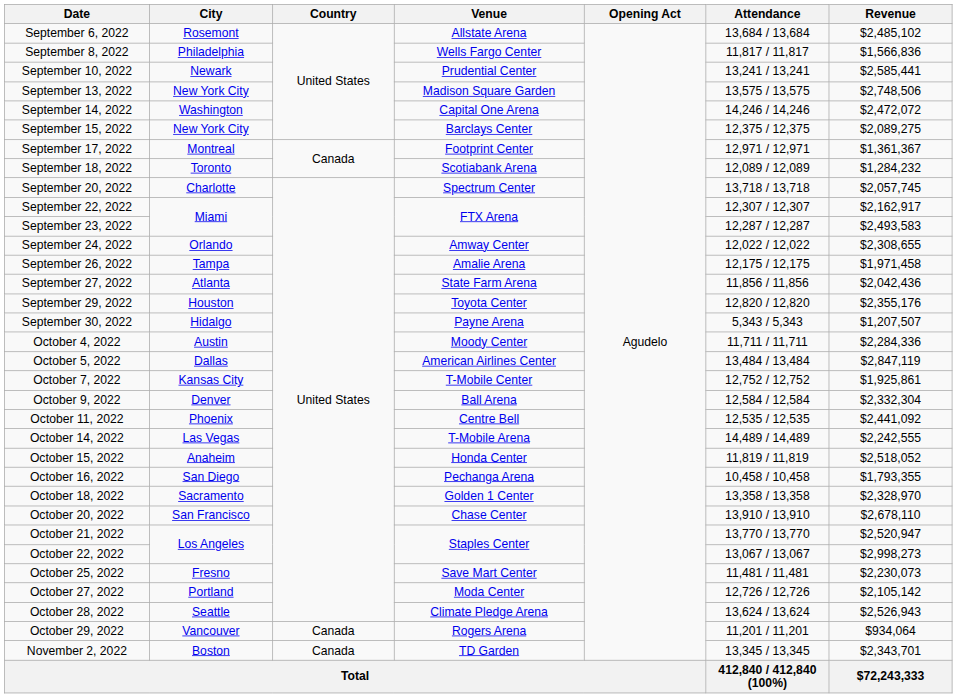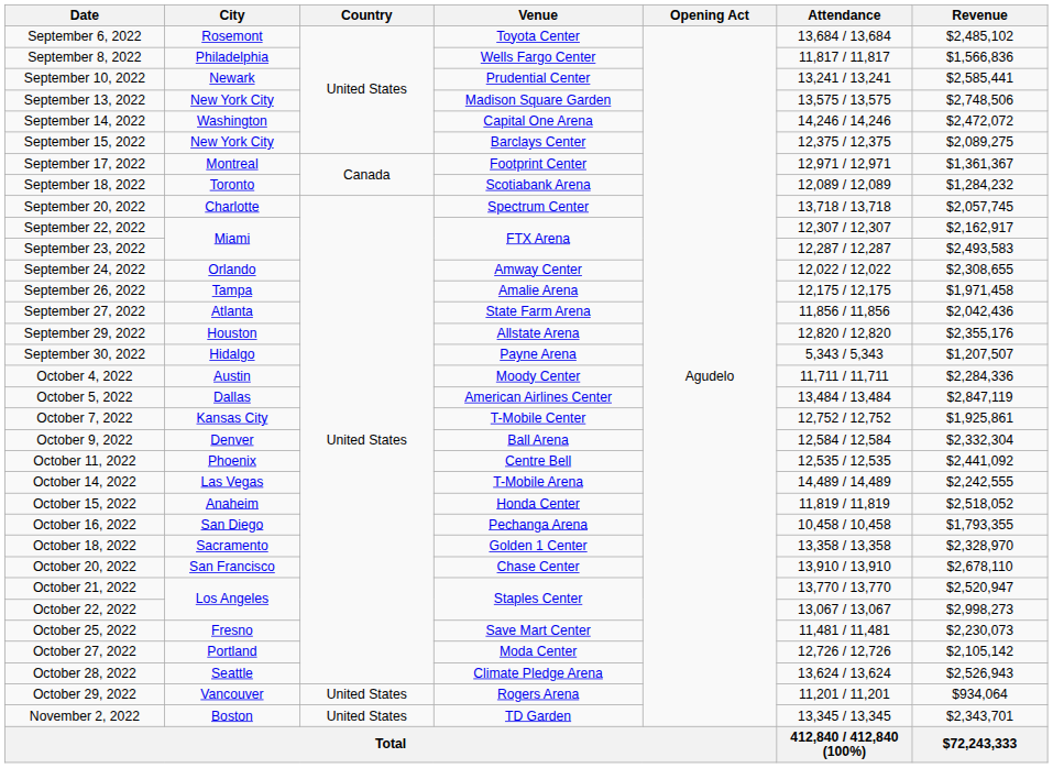September 6, 2022 | Venue: Allstate Arena -> Toyota Center
September 29, 2022 | Venue: Toyota Center -> Allstate Arena
October 29, 2022 | Country: Canada -> United States
November 2, 2022 | Country: Canada -> United States
